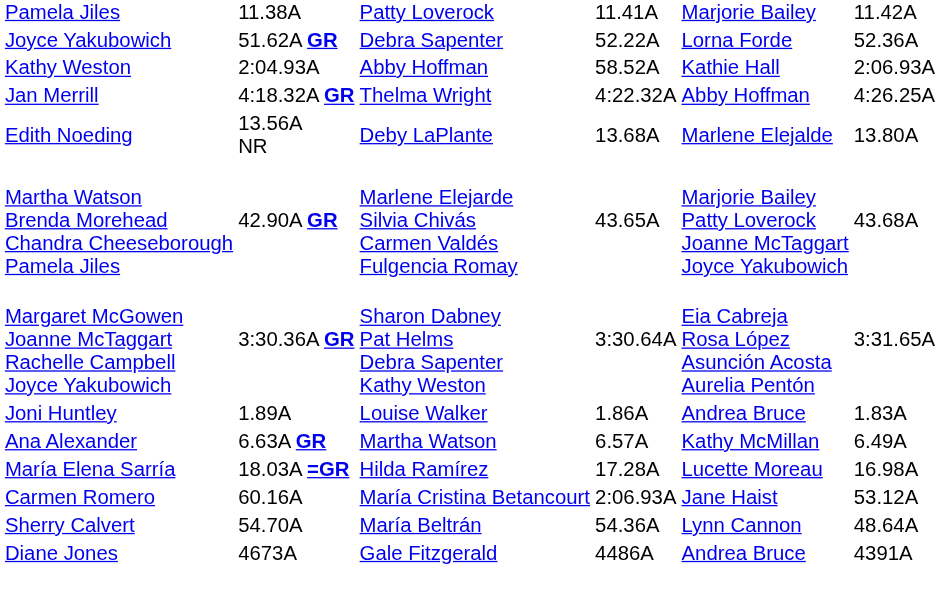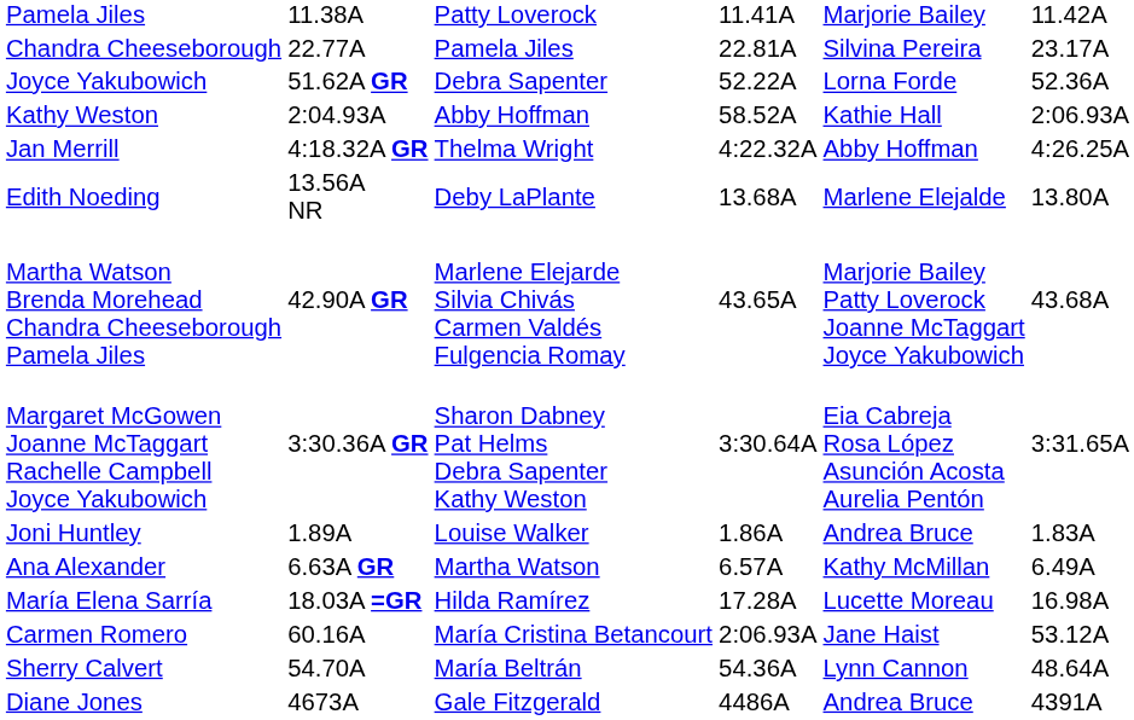+ row: Chandra Cheeseborough | 22.77A | Pamela Jiles | 22.81A | Silvina Pereira | 23.17A
